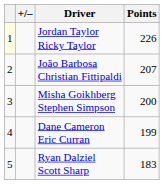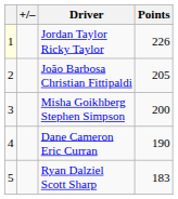João Barbosa Christian Fittipaldi | Points: 207 -> 205
Dane Cameron Eric Curran | Points: 199 -> 190
